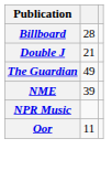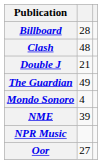+ row: Clash | 48
+ row: Mondo Sonoro | 4
Oor | column 2: 11 -> 27
